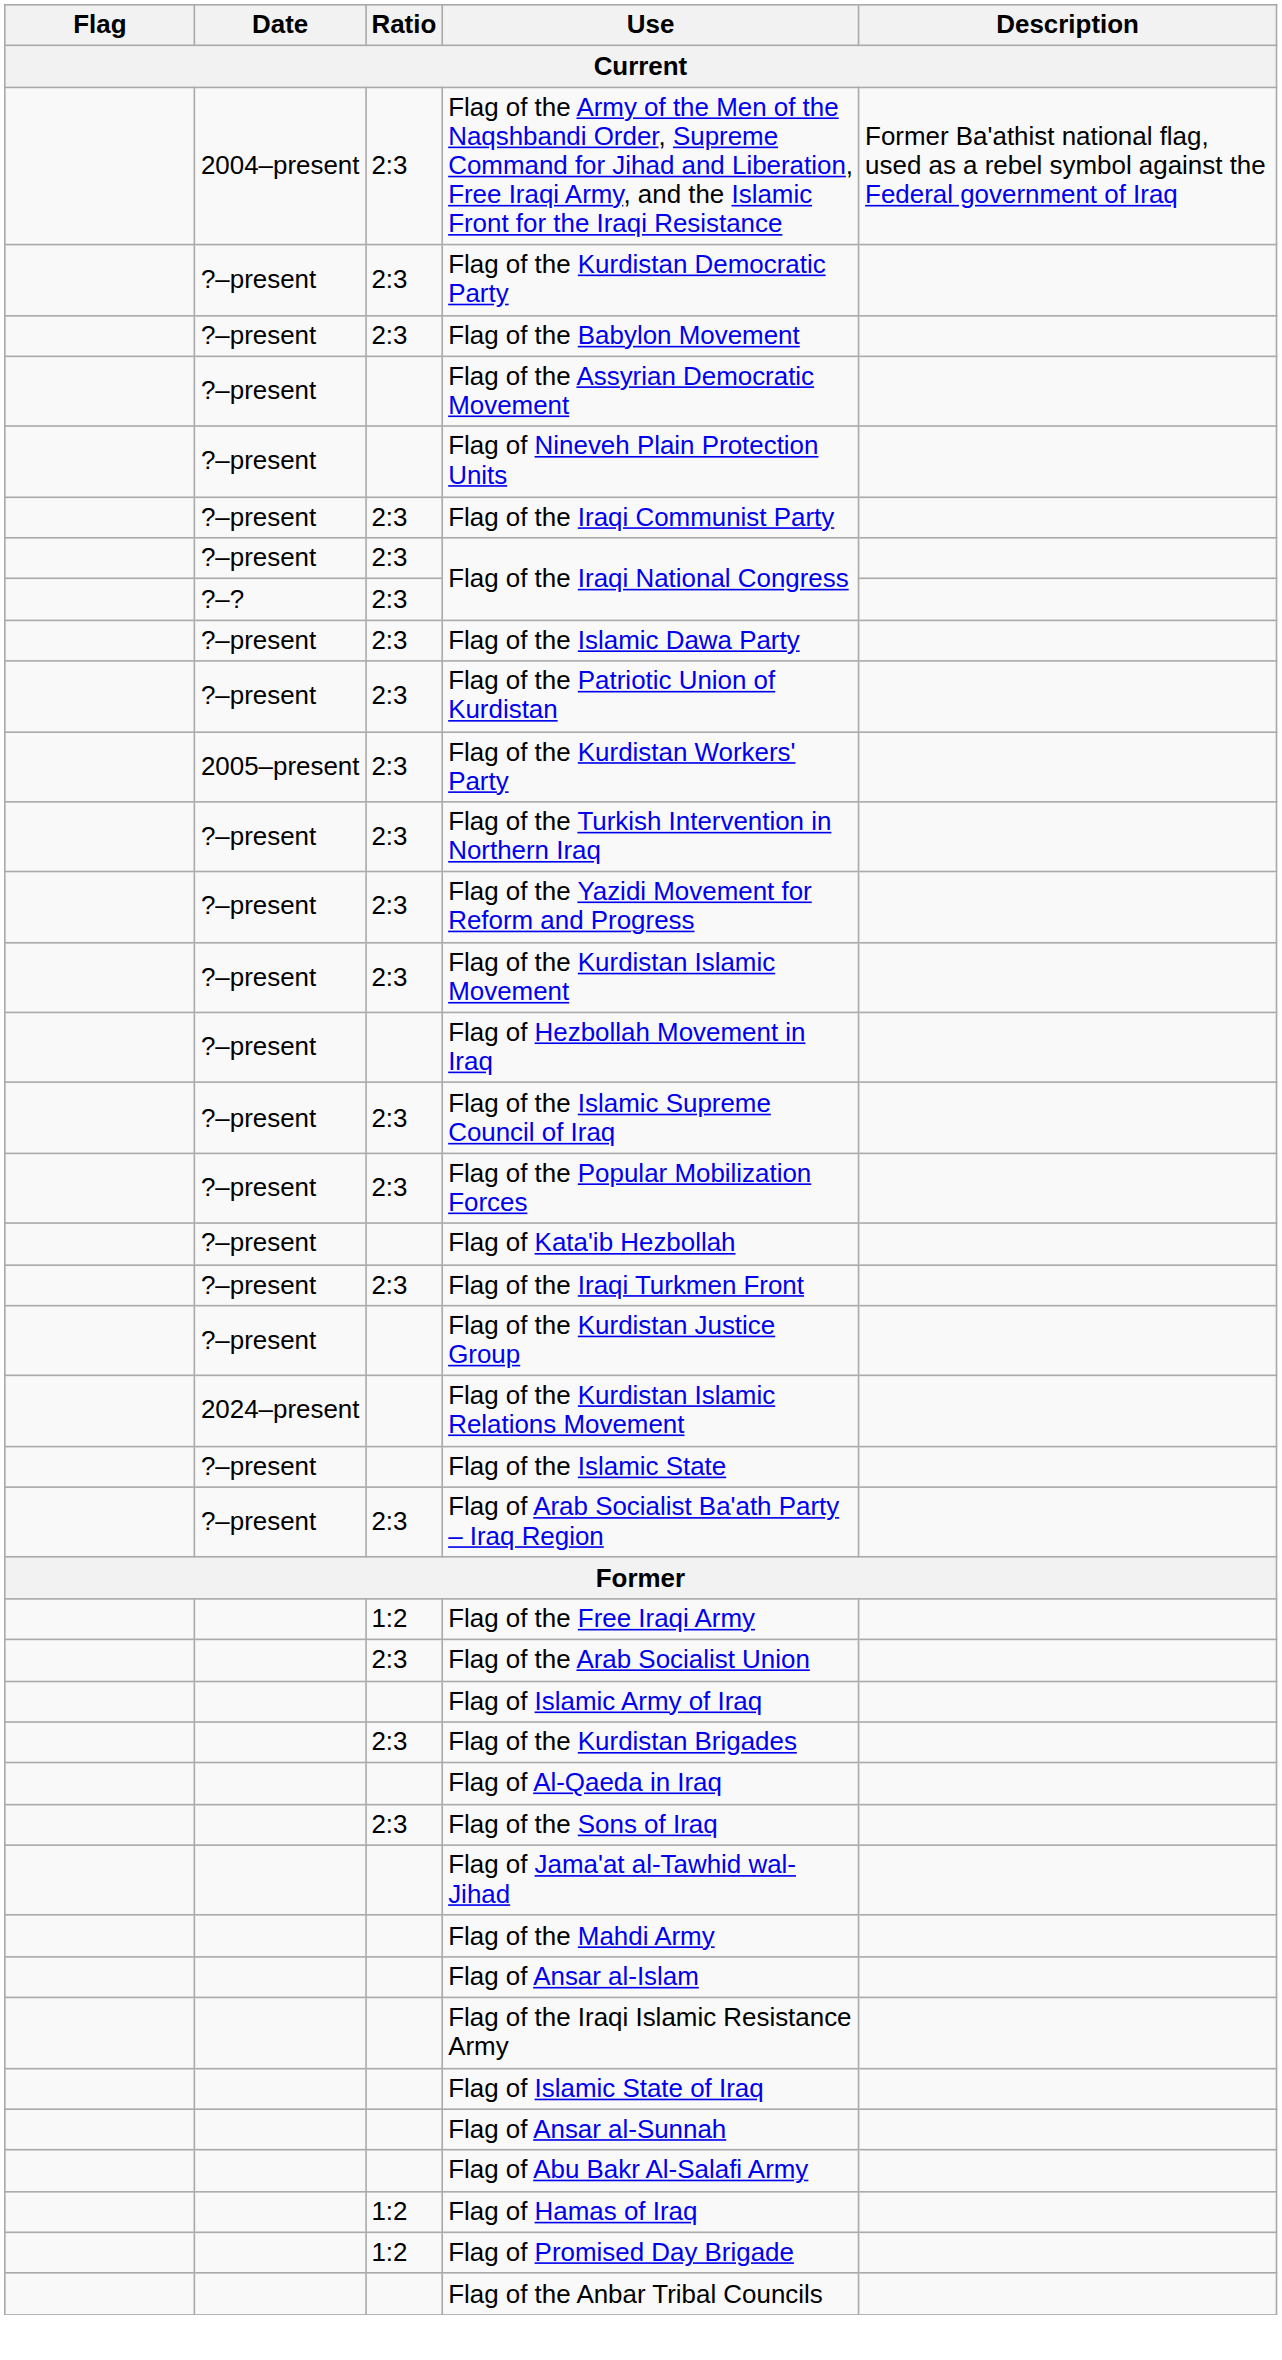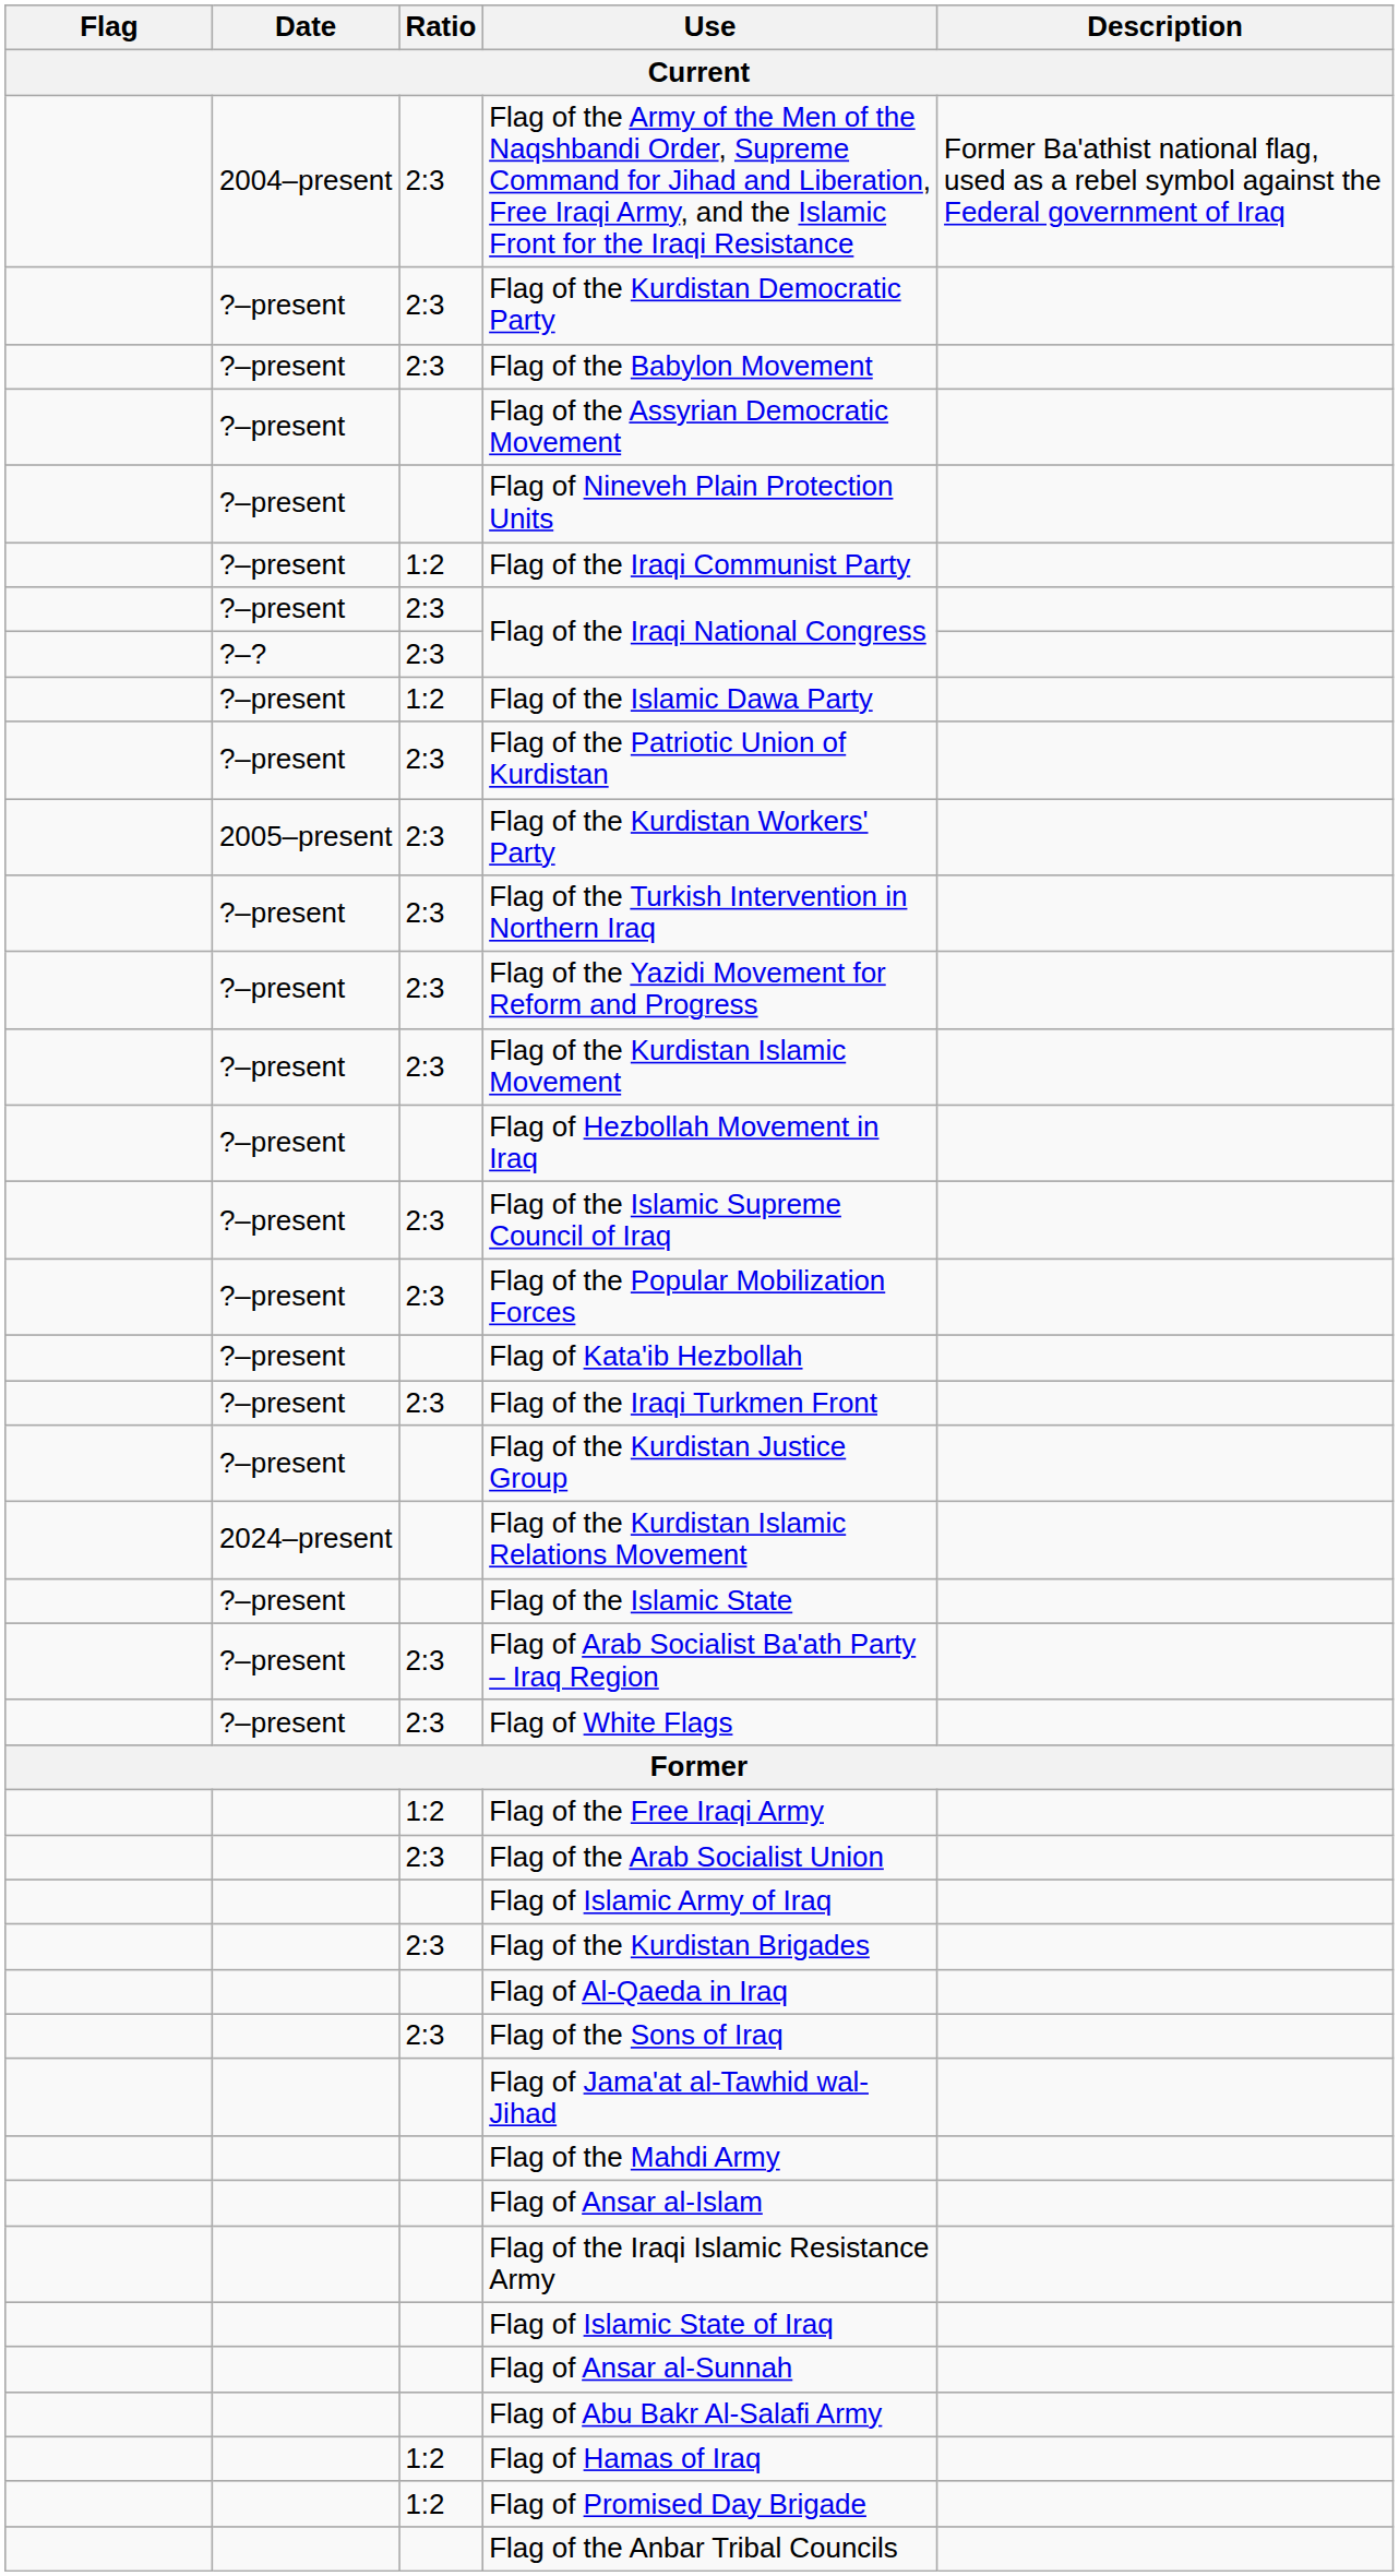Flag of the Iraqi Communist Party | Ratio: 2:3 -> 1:2
Flag of the Islamic Dawa Party | Ratio: 2:3 -> 1:2
+ row: ?–present | 2:3 | Flag of White Flags
